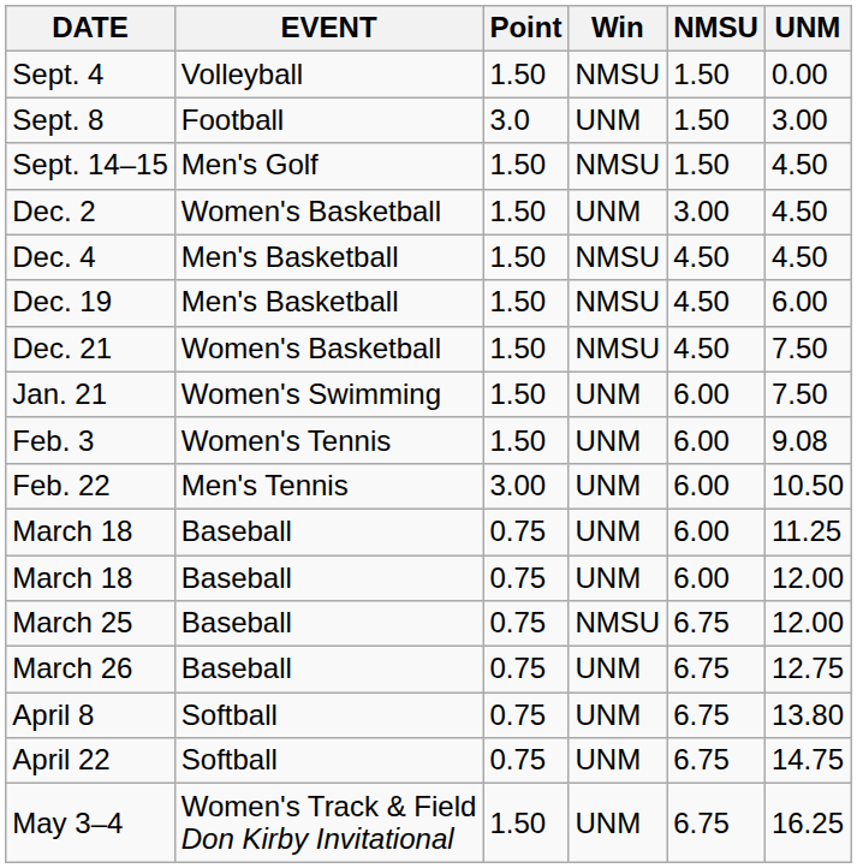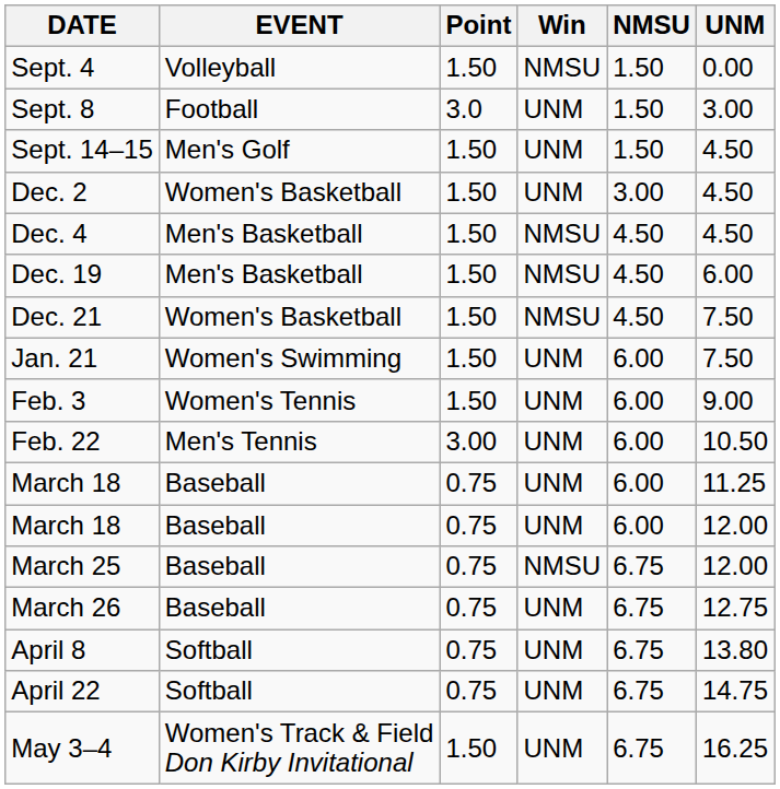Sept. 14–15 | Win: NMSU -> UNM
Feb. 3 | UNM: 9.08 -> 9.00
